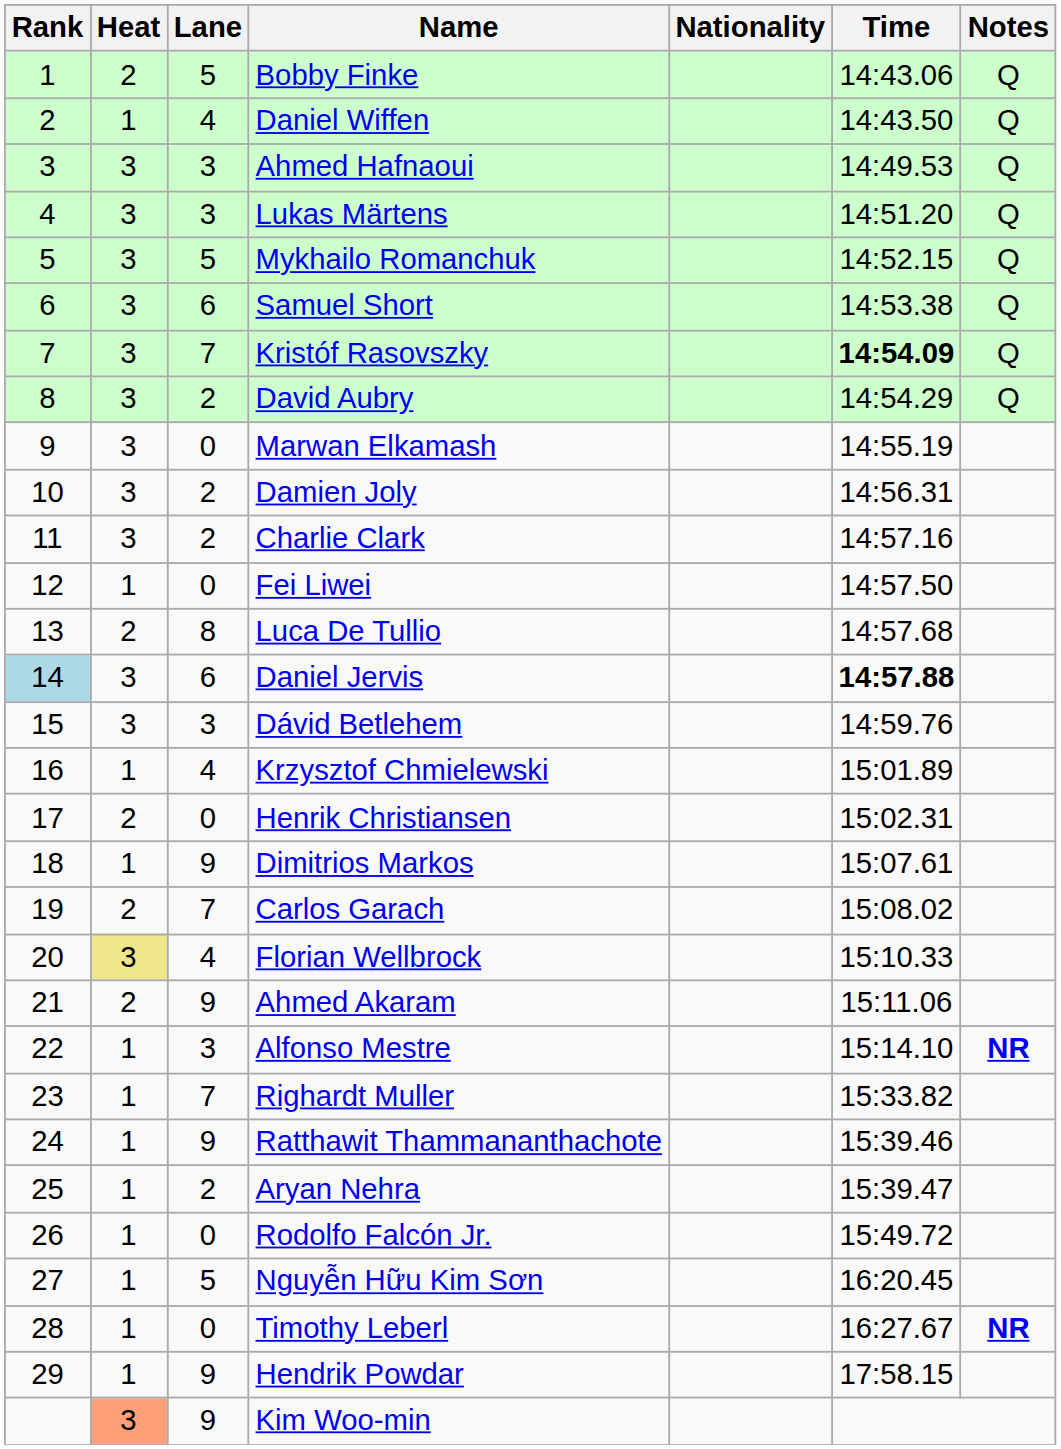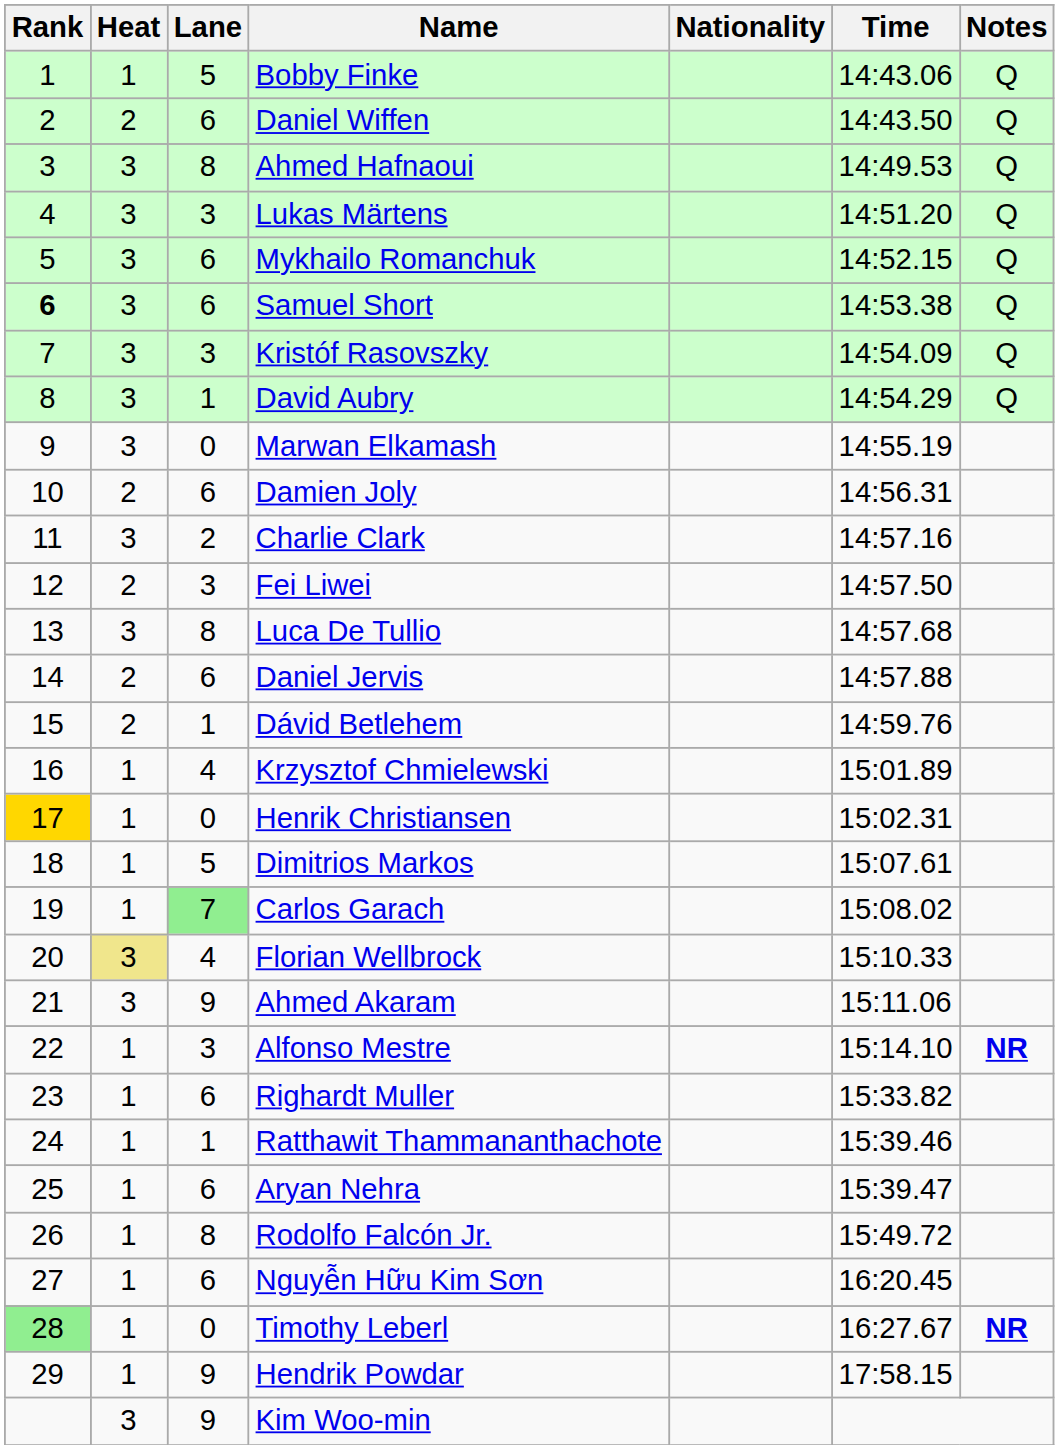Bobby Finke | Heat: 2 -> 1
Daniel Wiffen | Heat: 1 -> 2
Daniel Wiffen | Lane: 4 -> 6
Ahmed Hafnaoui | Lane: 3 -> 8
Mykhailo Romanchuk | Lane: 5 -> 6
Samuel Short | Rank: normal -> bold
Kristóf Rasovszky | Lane: 7 -> 3
Kristóf Rasovszky | Time: bold -> normal
David Aubry | Lane: 2 -> 1
Damien Joly | Heat: 3 -> 2
Damien Joly | Lane: 2 -> 6
Fei Liwei | Heat: 1 -> 2
Fei Liwei | Lane: 0 -> 3
Luca De Tullio | Heat: 2 -> 3
Daniel Jervis | Rank: lightblue background -> no background
Daniel Jervis | Heat: 3 -> 2
Daniel Jervis | Time: bold -> normal
Dávid Betlehem | Heat: 3 -> 2
Dávid Betlehem | Lane: 3 -> 1
Henrik Christiansen | Rank: no background -> gold background
Henrik Christiansen | Heat: 2 -> 1
Dimitrios Markos | Lane: 9 -> 5
Carlos Garach | Heat: 2 -> 1
Carlos Garach | Lane: no background -> lightgreen background
Ahmed Akaram | Heat: 2 -> 3
Righardt Muller | Lane: 7 -> 6
Ratthawit Thammananthachote | Lane: 9 -> 1
Aryan Nehra | Lane: 2 -> 6
Rodolfo Falcón Jr. | Lane: 0 -> 8
Nguyễn Hữu Kim Sơn | Lane: 5 -> 6
Timothy Leberl | Rank: no background -> lightgreen background
Kim Woo-min | Heat: lightsalmon background -> no background
